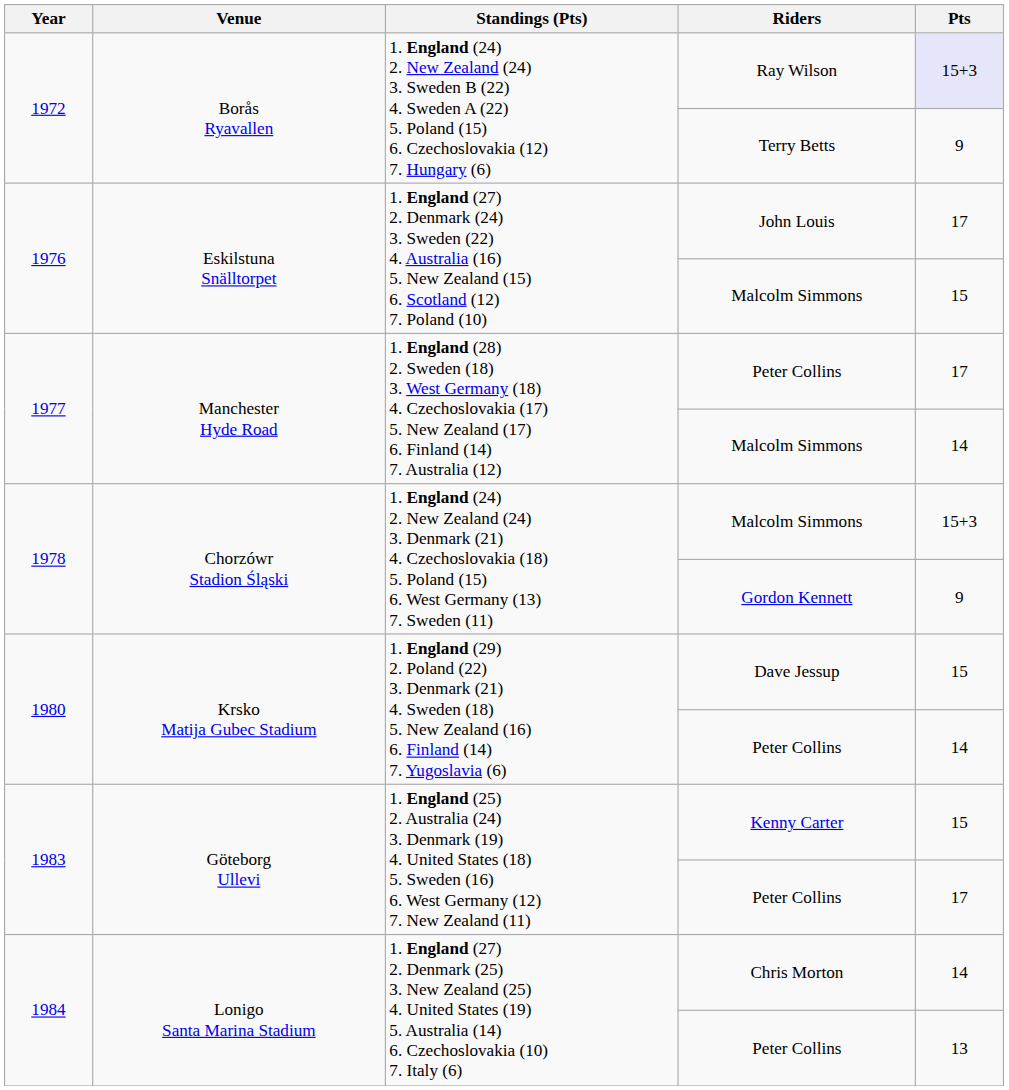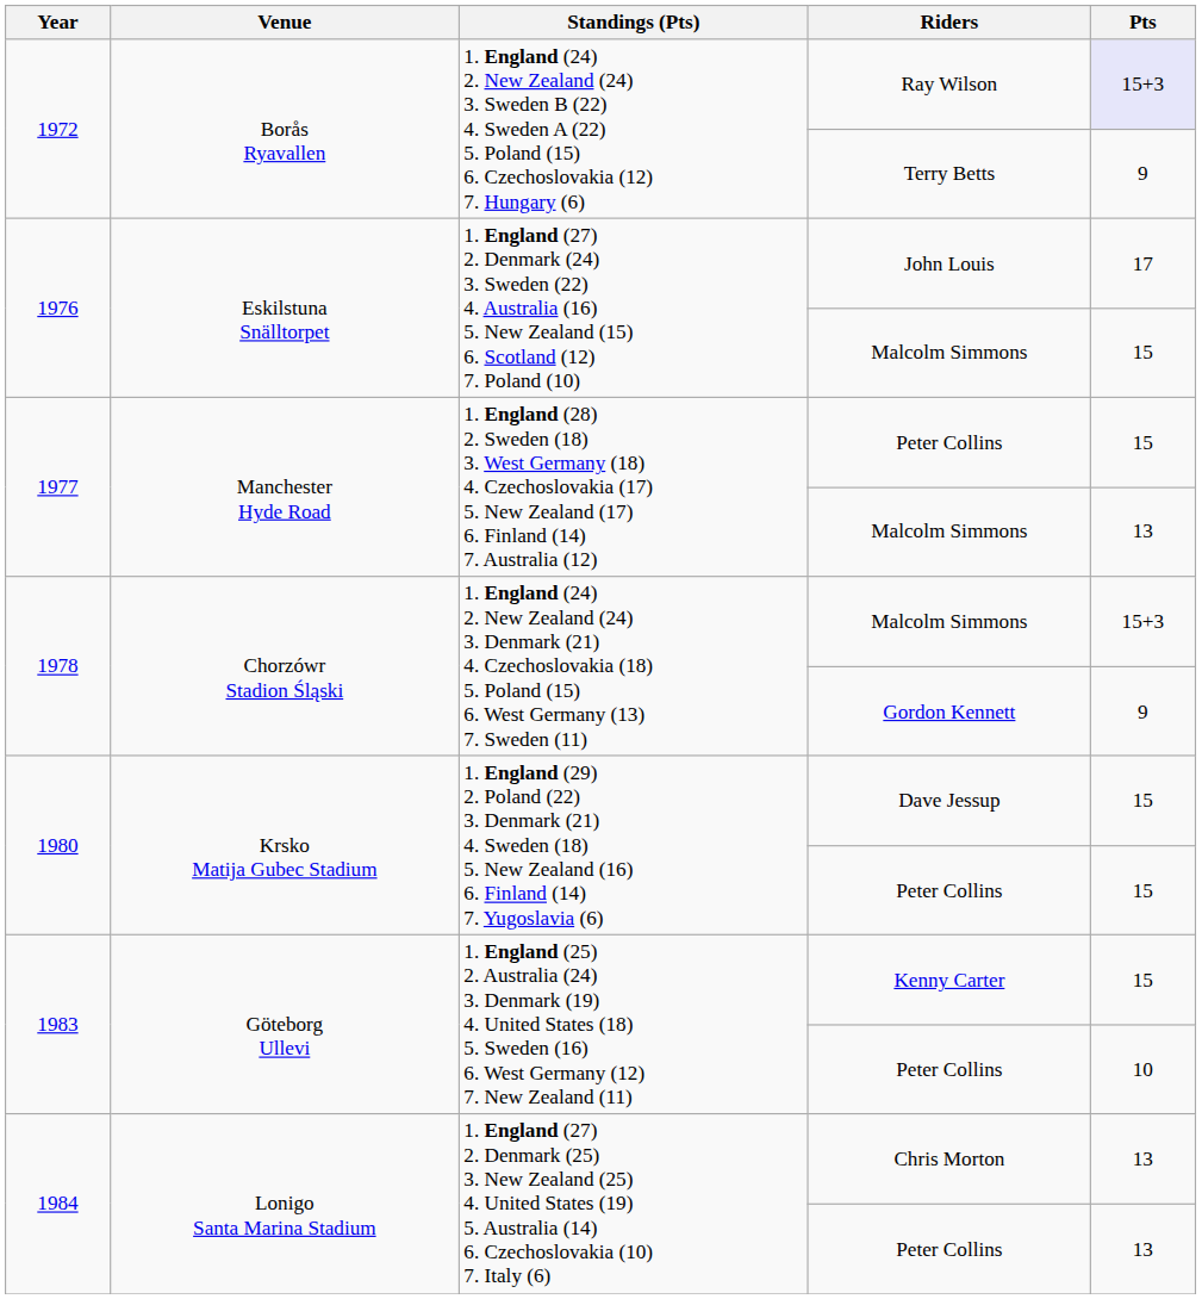1977 / Peter Collins | Pts: 17 -> 15
1977 / Malcolm Simmons | Pts: 14 -> 13
1980 / Peter Collins | Pts: 14 -> 15
1983 / Peter Collins | Pts: 17 -> 10
Chris Morton | Pts: 14 -> 13
